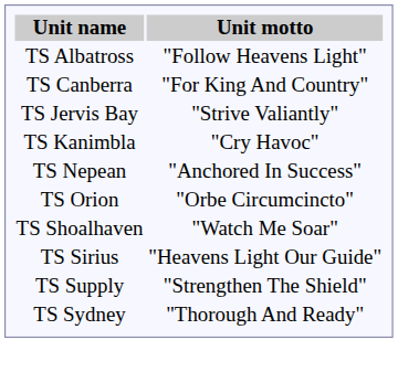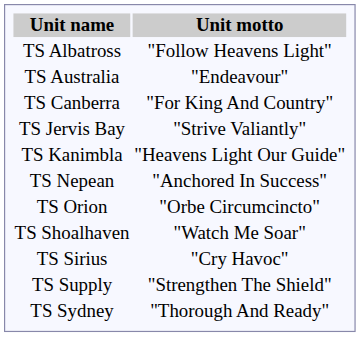+ row: TS Australia | "Endeavour"
TS Kanimbla | Unit motto: "Cry Havoc" -> "Heavens Light Our Guide"
TS Sirius | Unit motto: "Heavens Light Our Guide" -> "Cry Havoc"
